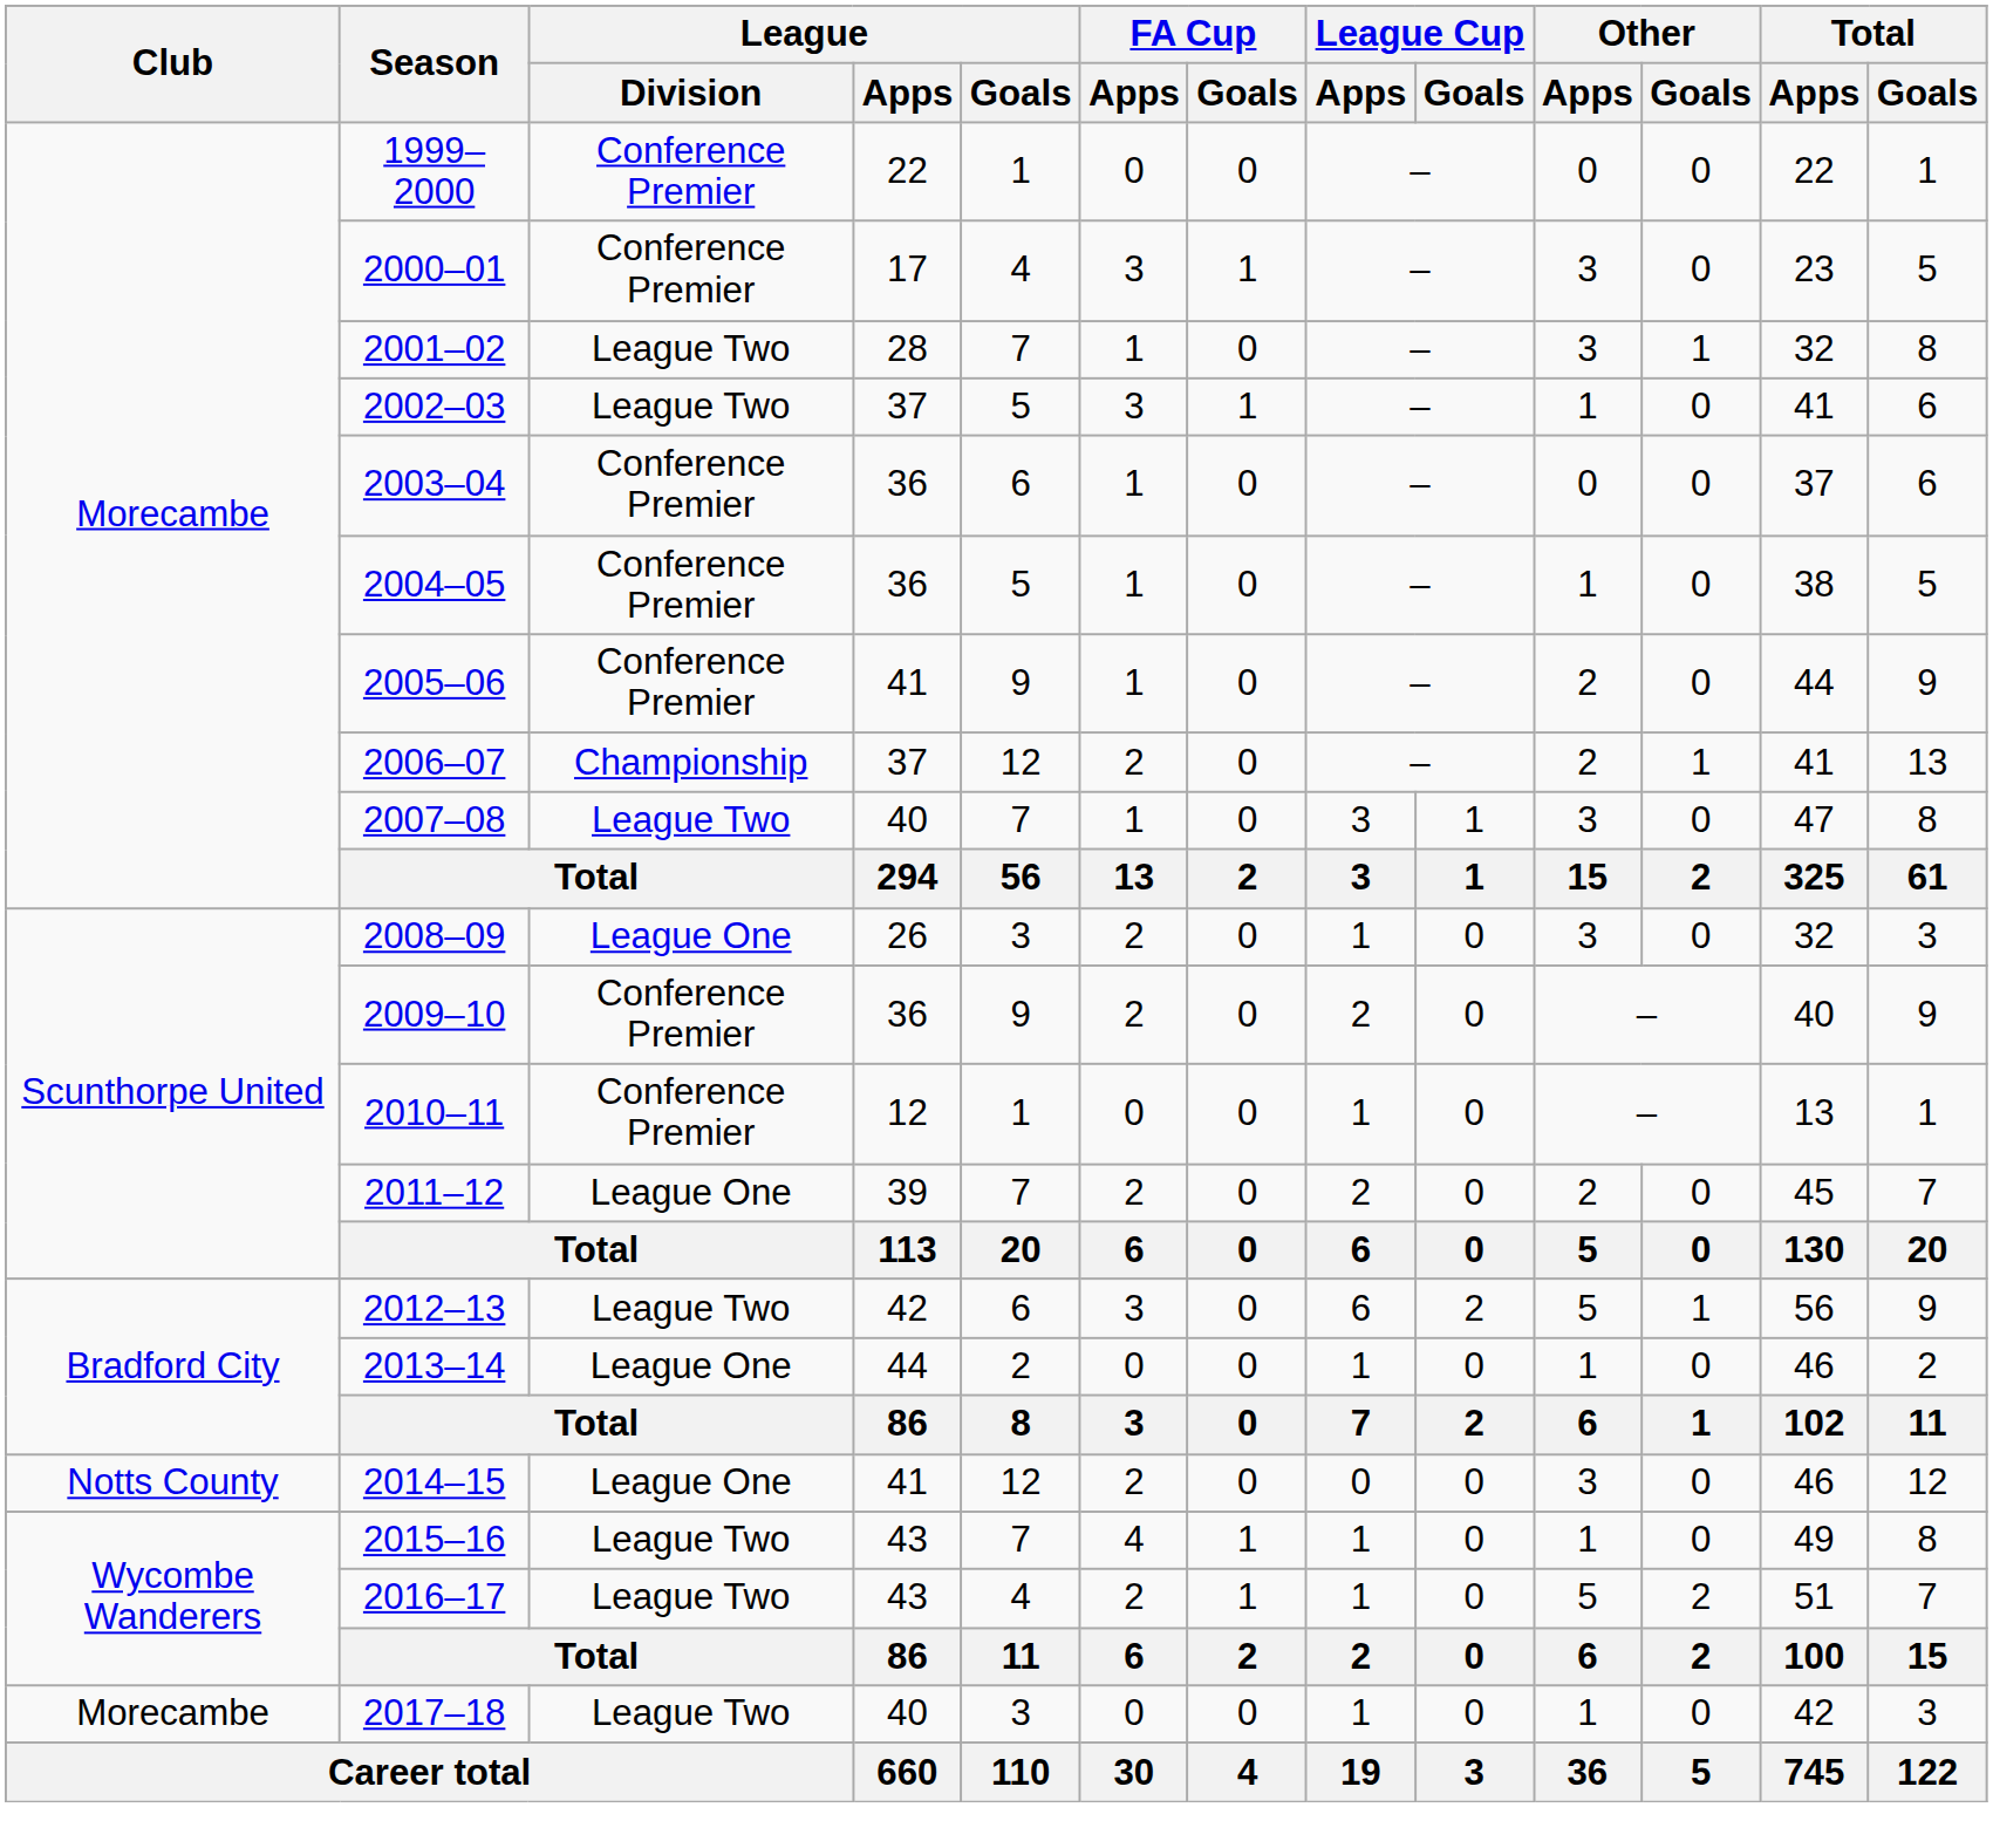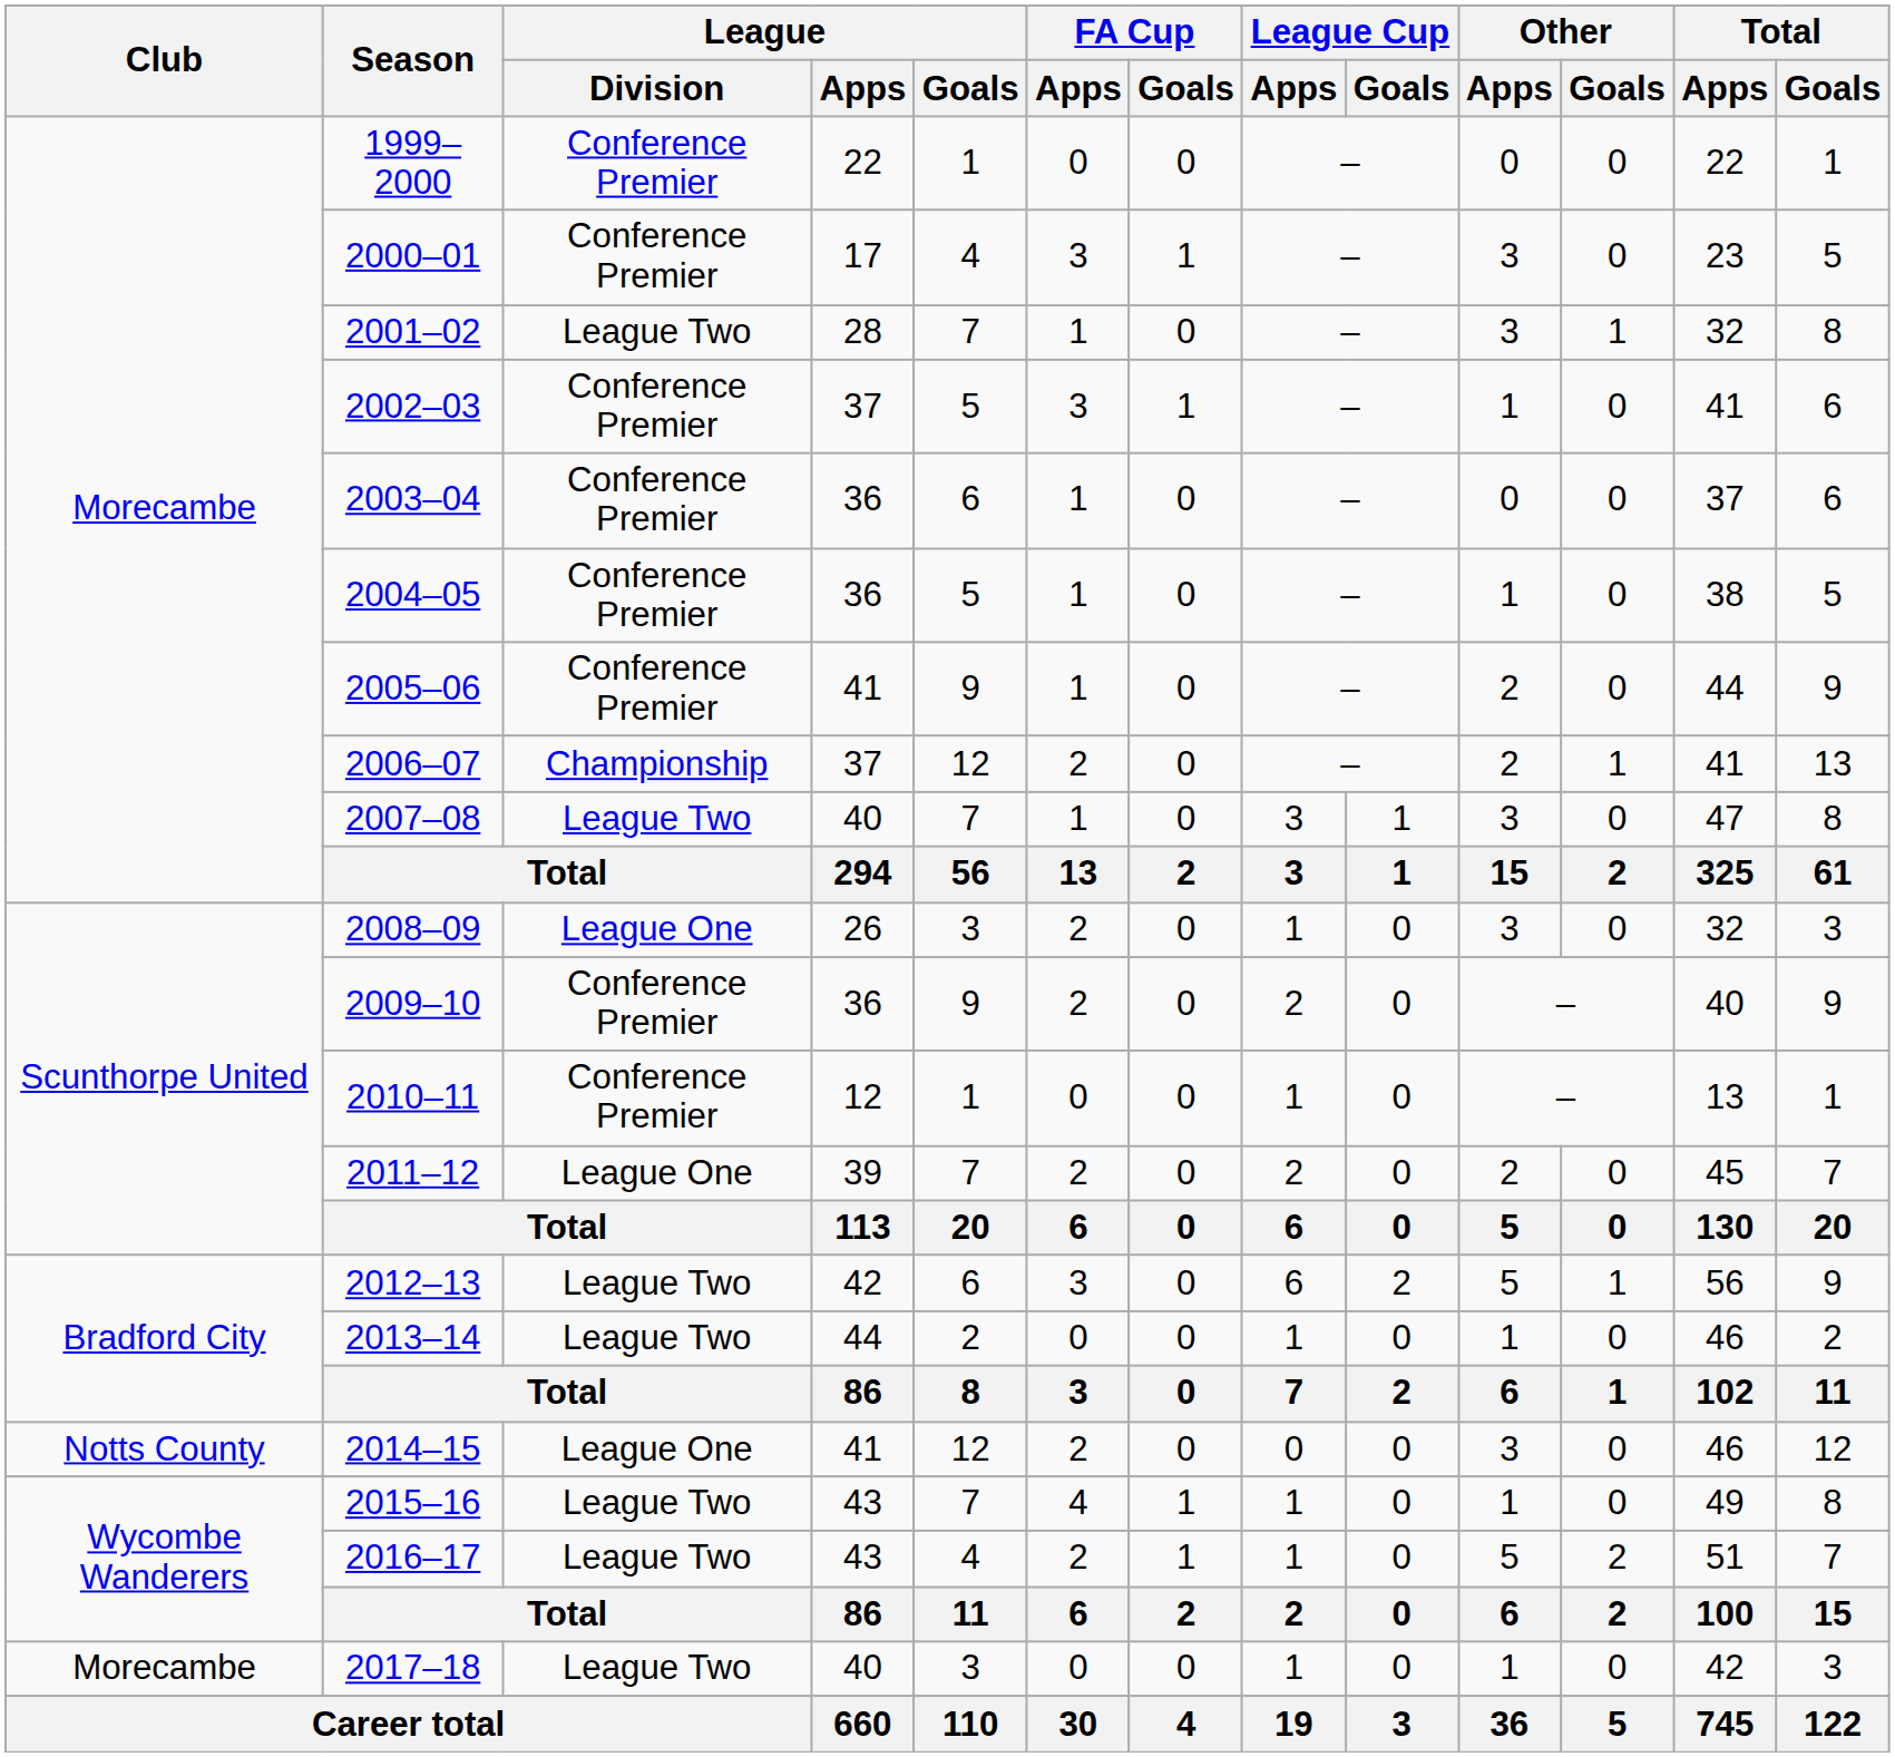2002–03 | League / Division: League Two -> Conference Premier
2013–14 | League / Division: League One -> League Two
